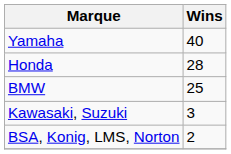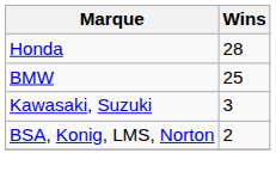- row: Yamaha | 40
